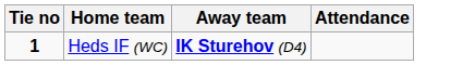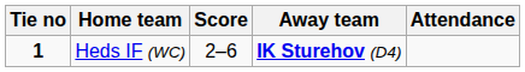+ column: Score | 2–6
